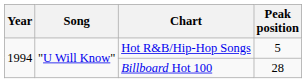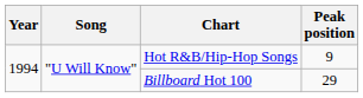Hot R&B/Hip-Hop Songs | Peak position: 5 -> 9
Billboard Hot 100 | Peak position: 28 -> 29
